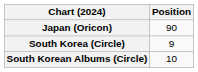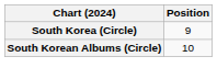- row: Japan (Oricon) | 90
